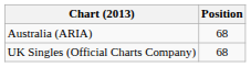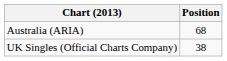UK Singles (Official Charts Company) | Position: 68 -> 38
